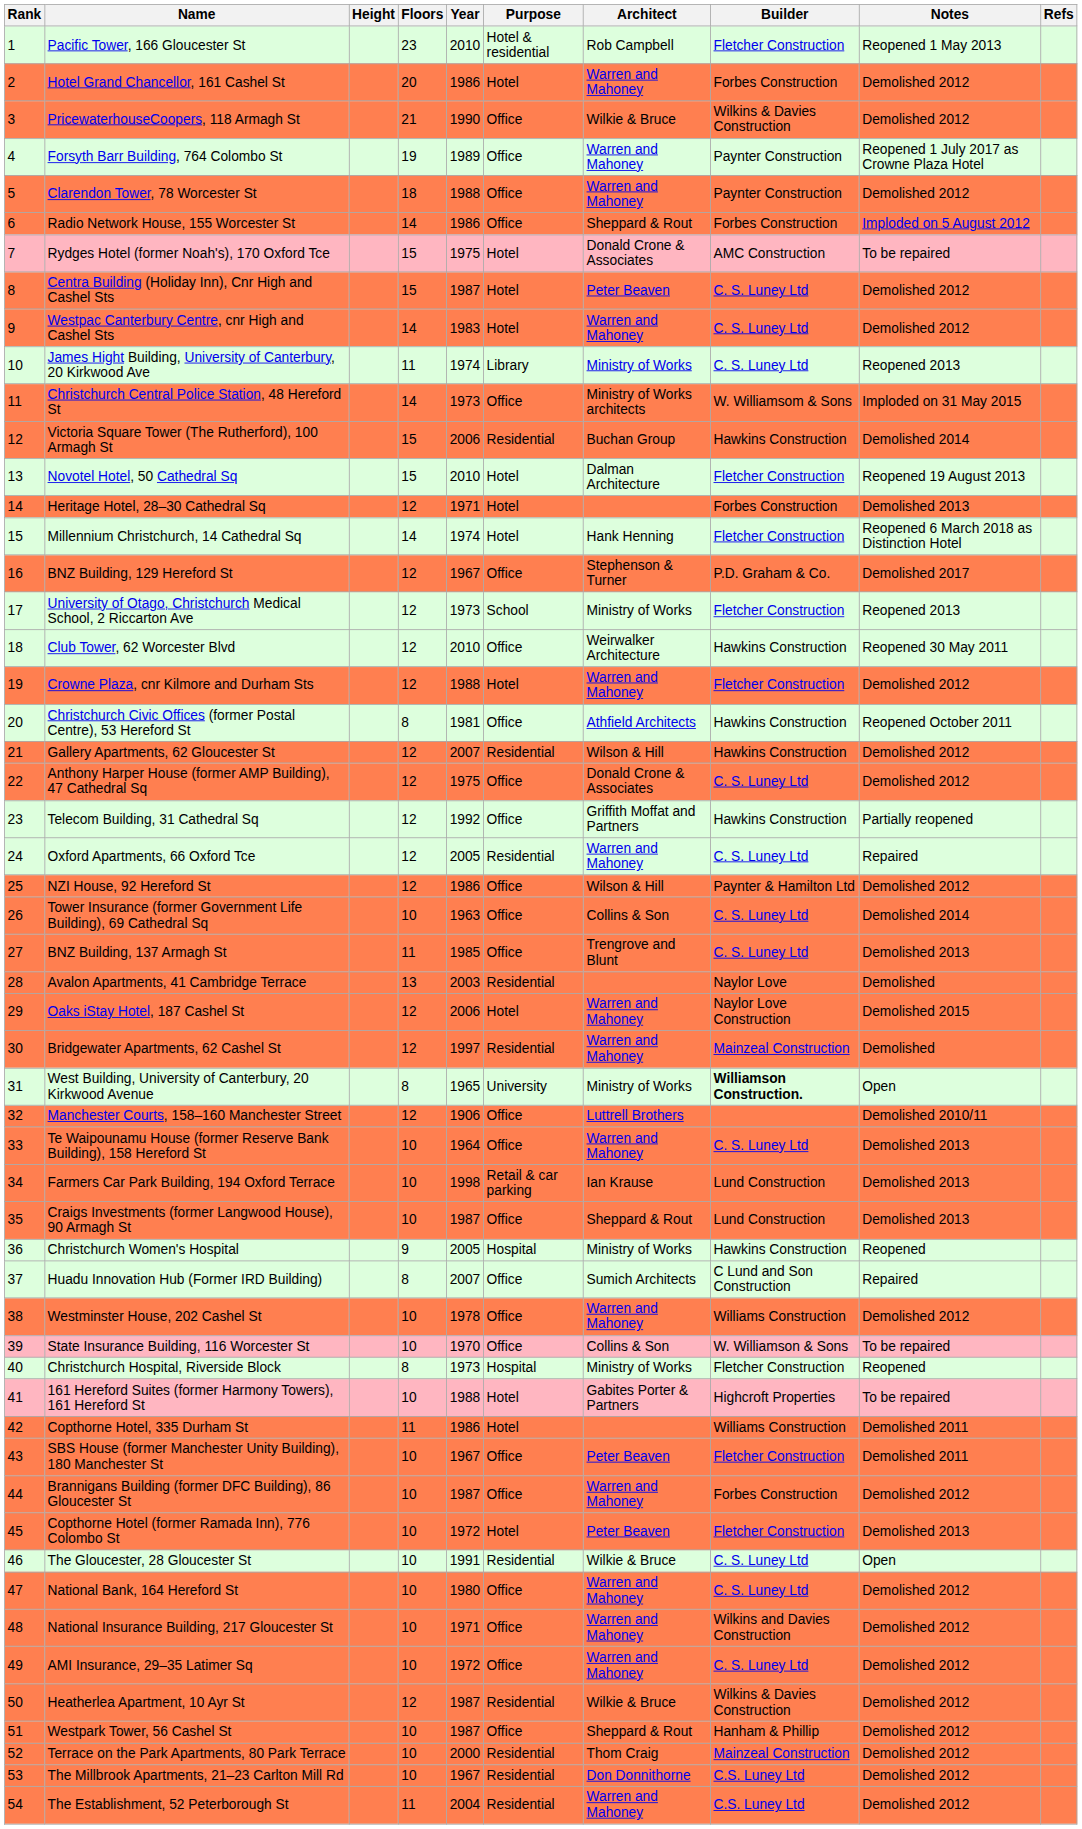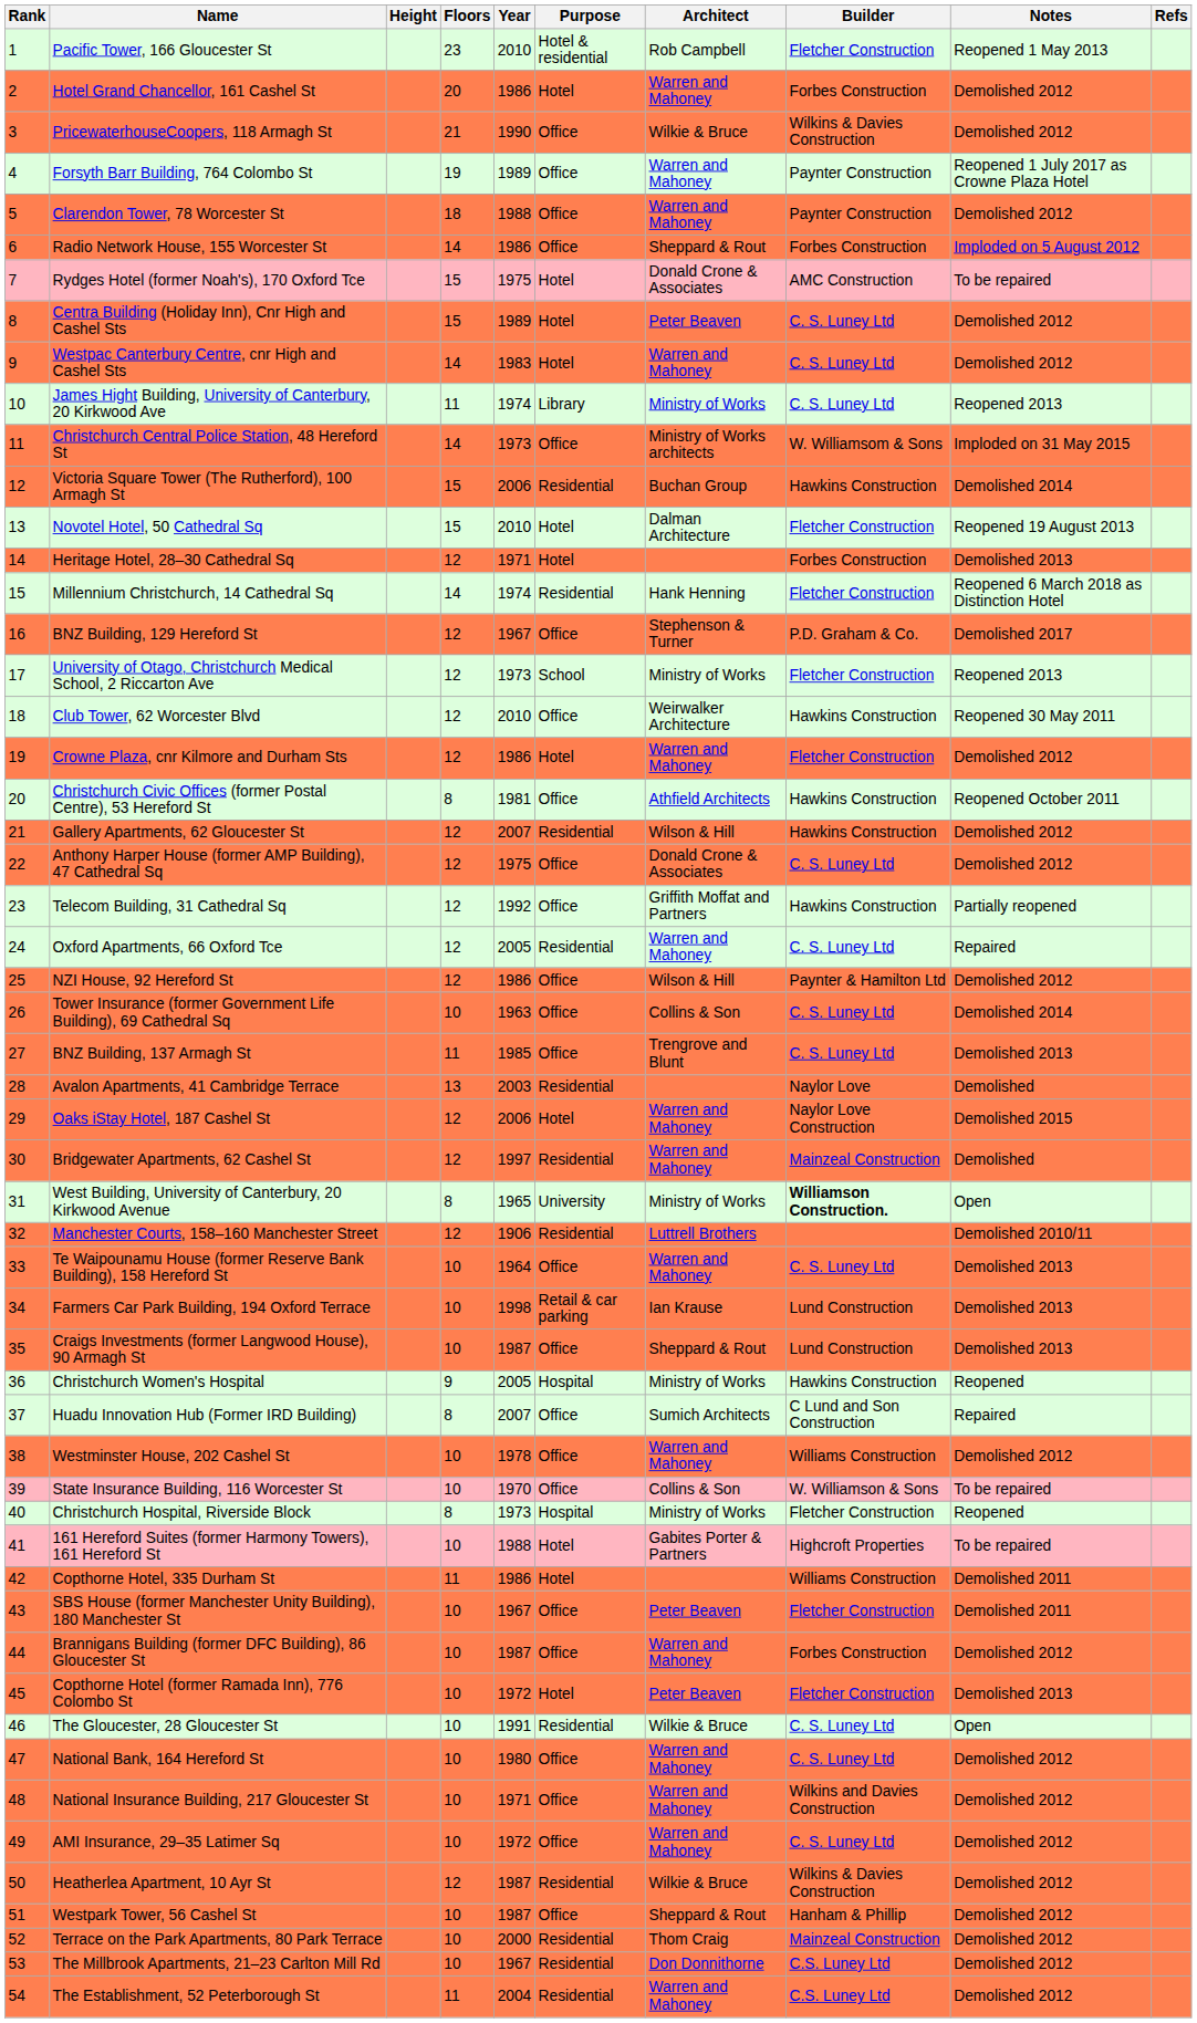Centra Building (Holiday Inn), Cnr High and Cashel Sts | Year: 1987 -> 1989
Millennium Christchurch, 14 Cathedral Sq | Purpose: Hotel -> Residential
Crowne Plaza, cnr Kilmore and Durham Sts | Year: 1988 -> 1986
Manchester Courts, 158–160 Manchester Street | Purpose: Office -> Residential
